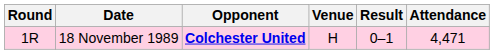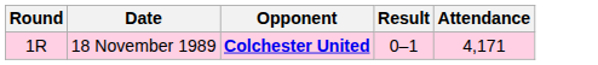- column: Venue | H
18 November 1989 | Attendance: 4,471 -> 4,171
